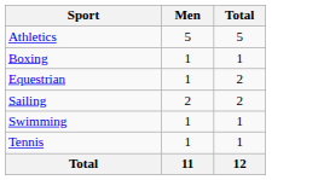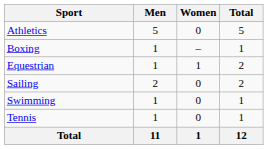+ column: Women | 0 | – | 1 | 0 | 0 | 0 | 1
